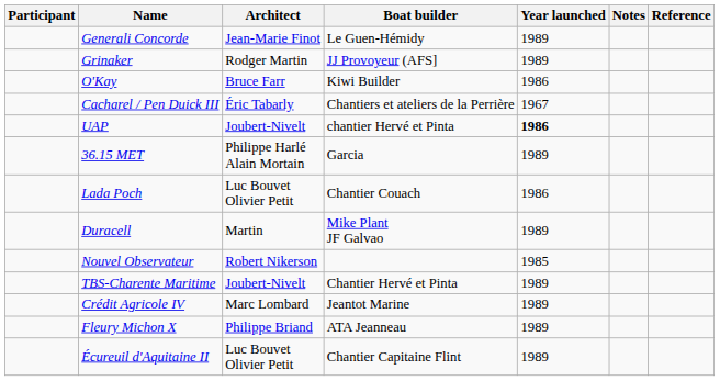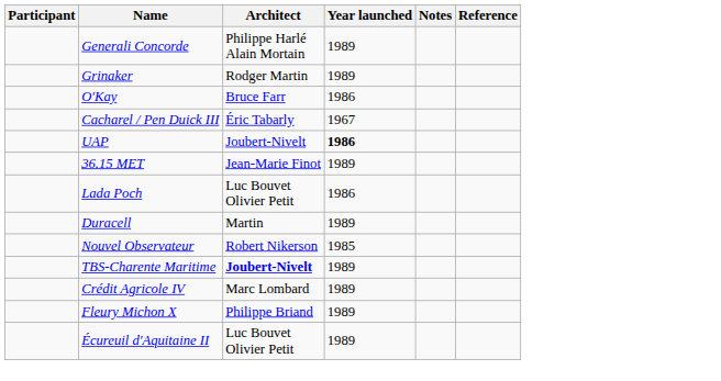- column: Boat builder | Le Guen-Hémidy | JJ Provoyeur (AFS] | Kiwi Builder | Chantiers et ateliers de la Perrière | chantier Hervé et Pinta | Garcia | Chantier Couach | Mike Plant JF Galvao | Chantier Hervé et Pinta | Jeantot Marine | ATA Jeanneau | Chantier Capitaine Flint
Generali Concorde | Architect: Jean-Marie Finot -> Philippe Harlé Alain Mortain
36.15 MET | Architect: Philippe Harlé Alain Mortain -> Jean-Marie Finot
TBS-Charente Maritime | Architect: normal -> bold
